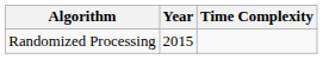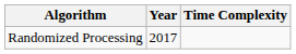Randomized Processing | Year: 2015 -> 2017
